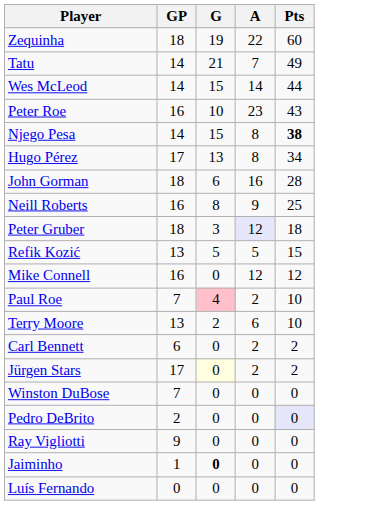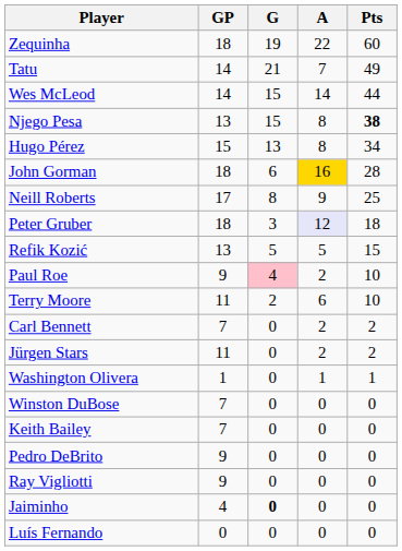- row: Peter Roe | 16 | 10 | 23 | 43
Njego Pesa | GP: 14 -> 13
Hugo Pérez | GP: 17 -> 15
John Gorman | A: no background -> gold background
Neill Roberts | GP: 16 -> 17
- row: Mike Connell | 16 | 0 | 12 | 12
Paul Roe | GP: 7 -> 9
Terry Moore | GP: 13 -> 11
Carl Bennett | GP: 6 -> 7
Jürgen Stars | GP: 17 -> 11
Jürgen Stars | G: lightyellow background -> no background
+ row: Washington Olivera | 1 | 0 | 1 | 1
+ row: Keith Bailey | 7 | 0 | 0 | 0
Pedro DeBrito | GP: 2 -> 9
Pedro DeBrito | Pts: lavender background -> no background
Jaiminho | GP: 1 -> 4
